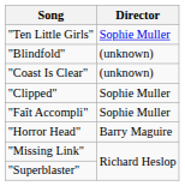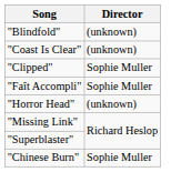- row: "Ten Little Girls" | Sophie Muller
"Horror Head" | Director: Barry Maguire -> (unknown)
+ row: "Chinese Burn" | Sophie Muller
